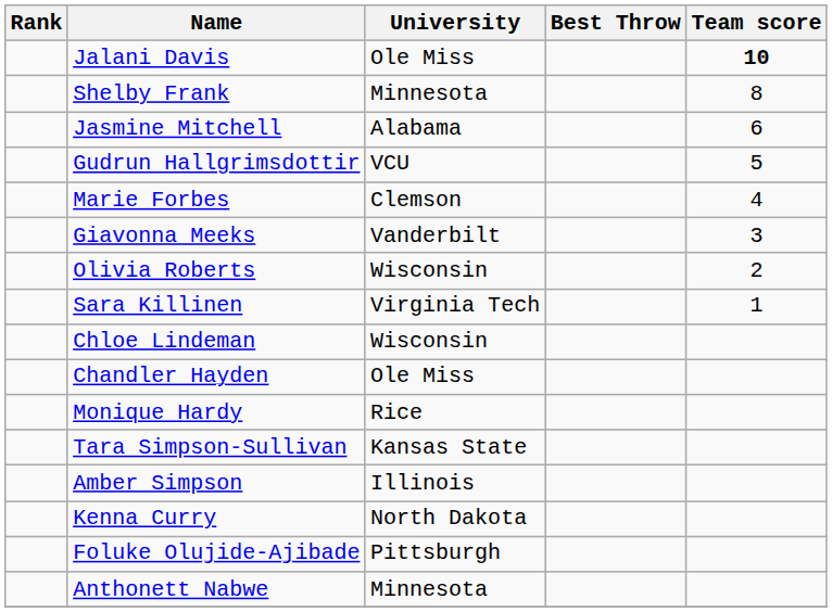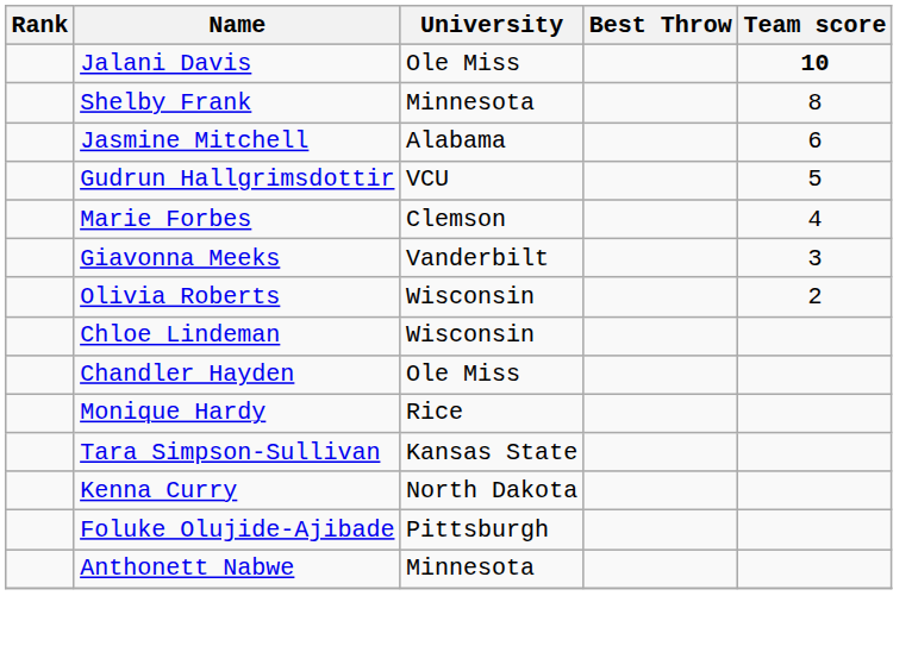- row: Sara Killinen | Virginia Tech | 1
- row: Amber Simpson | Illinois
